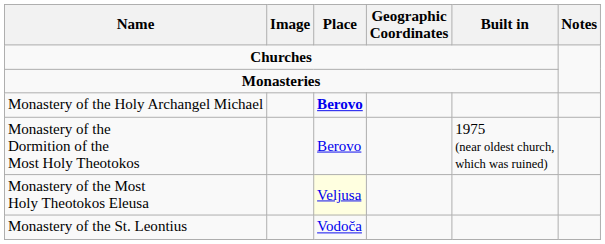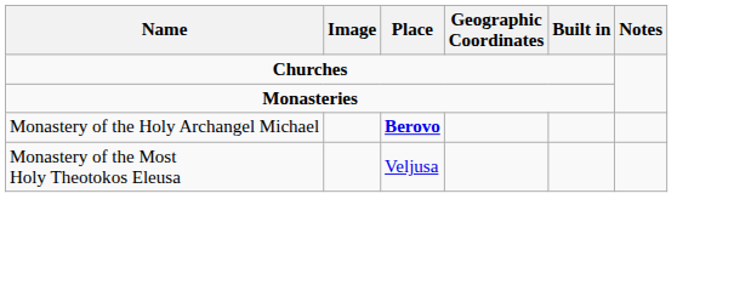- row: Monastery of the Dormition of the Most Holy Theotokos | Berovo | 1975 (near oldest church, which was ruined)
Monastery of the Most Holy Theotokos Eleusa | Place: lightyellow background -> no background
- row: Monastery of the St. Leontius | Vodoča
